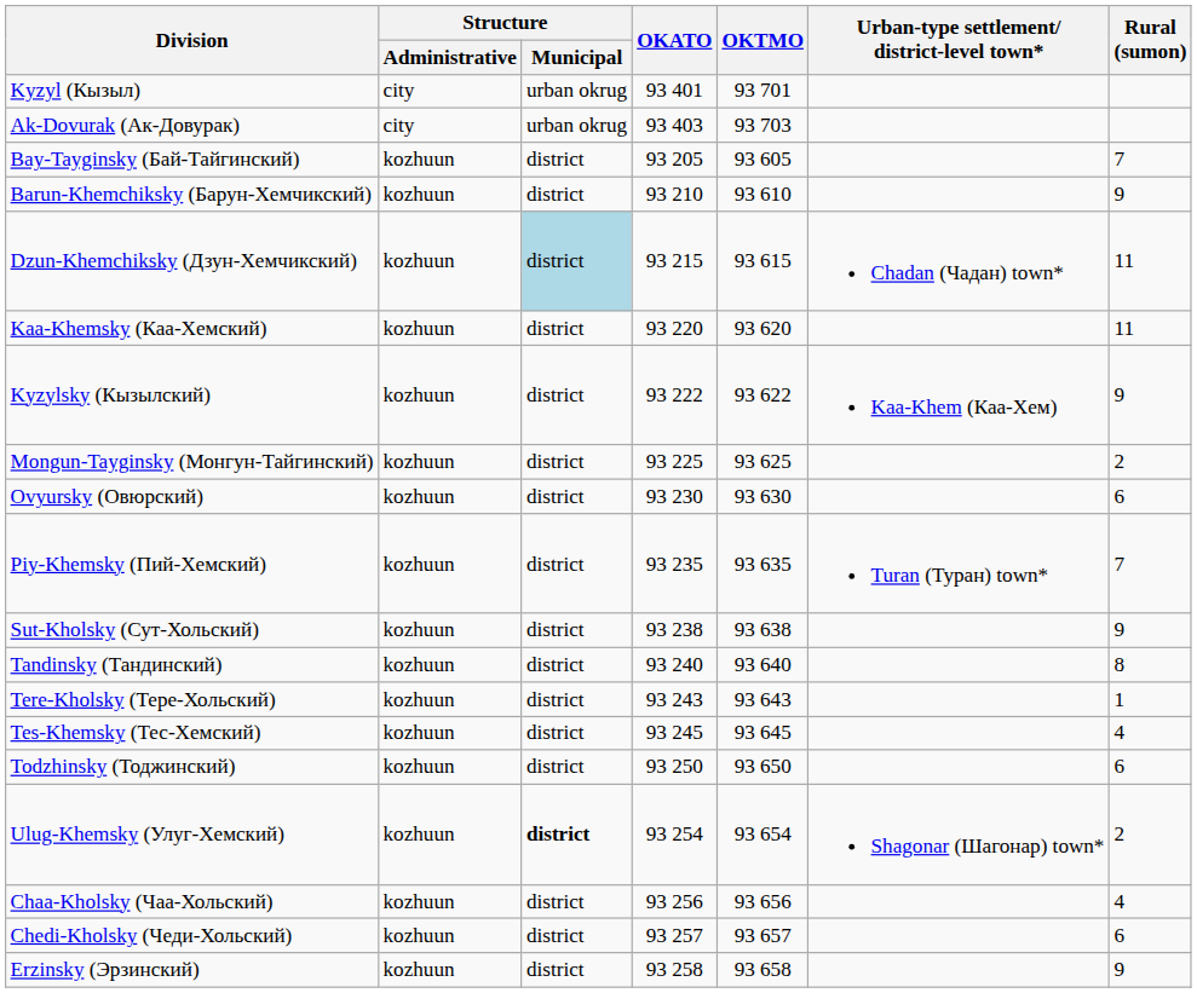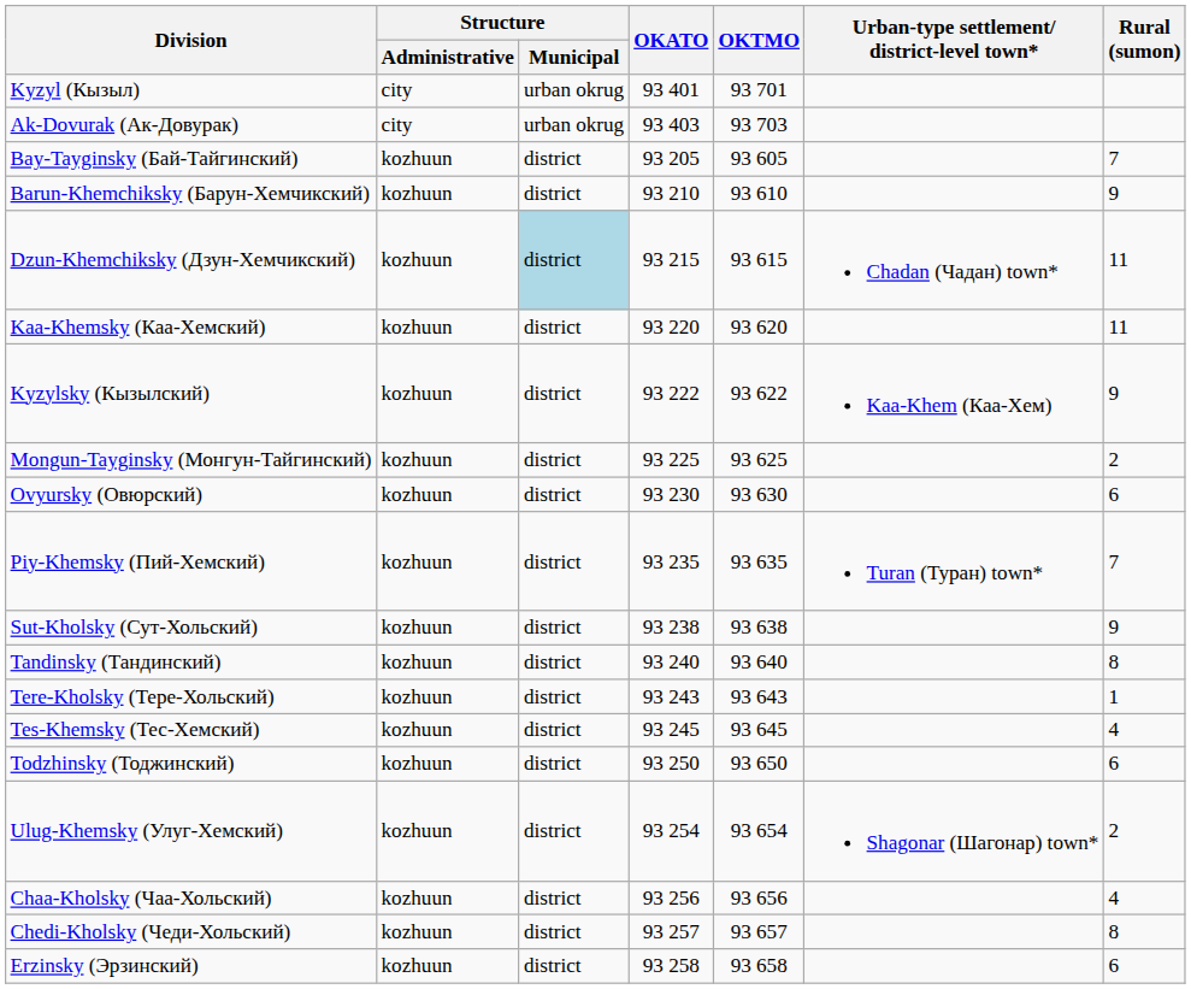Ulug-Khemsky (Улуг-Хемский) | Structure / Municipal: bold -> normal
Chedi-Kholsky (Чеди-Хольский) | Rural (sumon): 6 -> 8
Erzinsky (Эрзинский) | Rural (sumon): 9 -> 6
